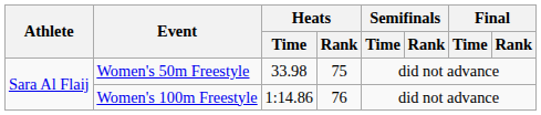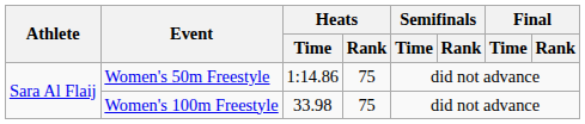Women's 50m Freestyle | Heats / Time: 33.98 -> 1:14.86
Women's 100m Freestyle | Heats / Time: 1:14.86 -> 33.98
Women's 100m Freestyle | Heats / Rank: 76 -> 75
